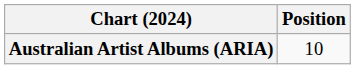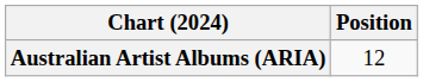Australian Artist Albums (ARIA) | Position: 10 -> 12
